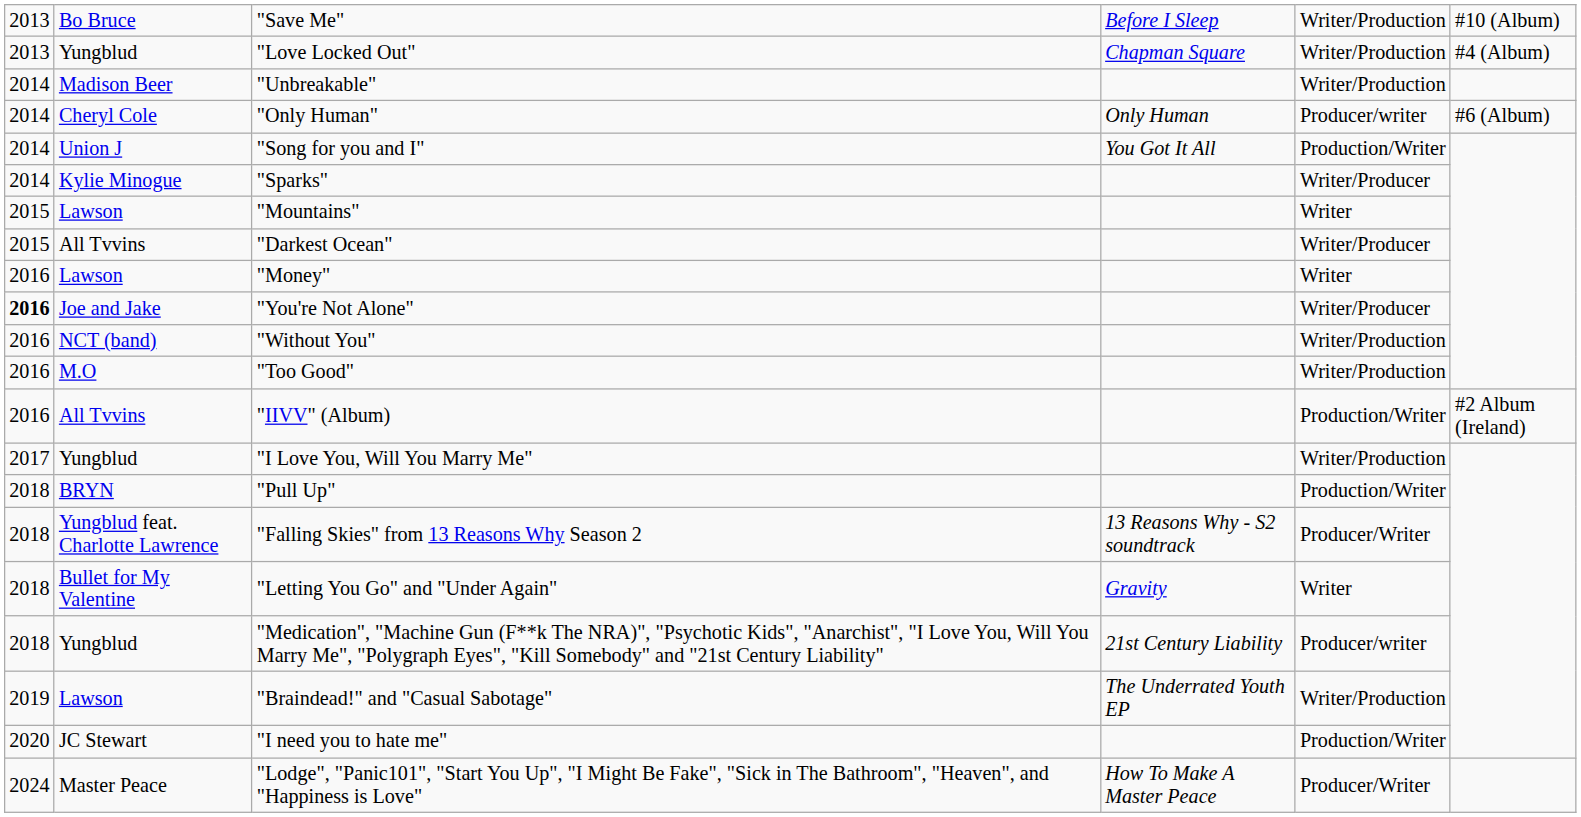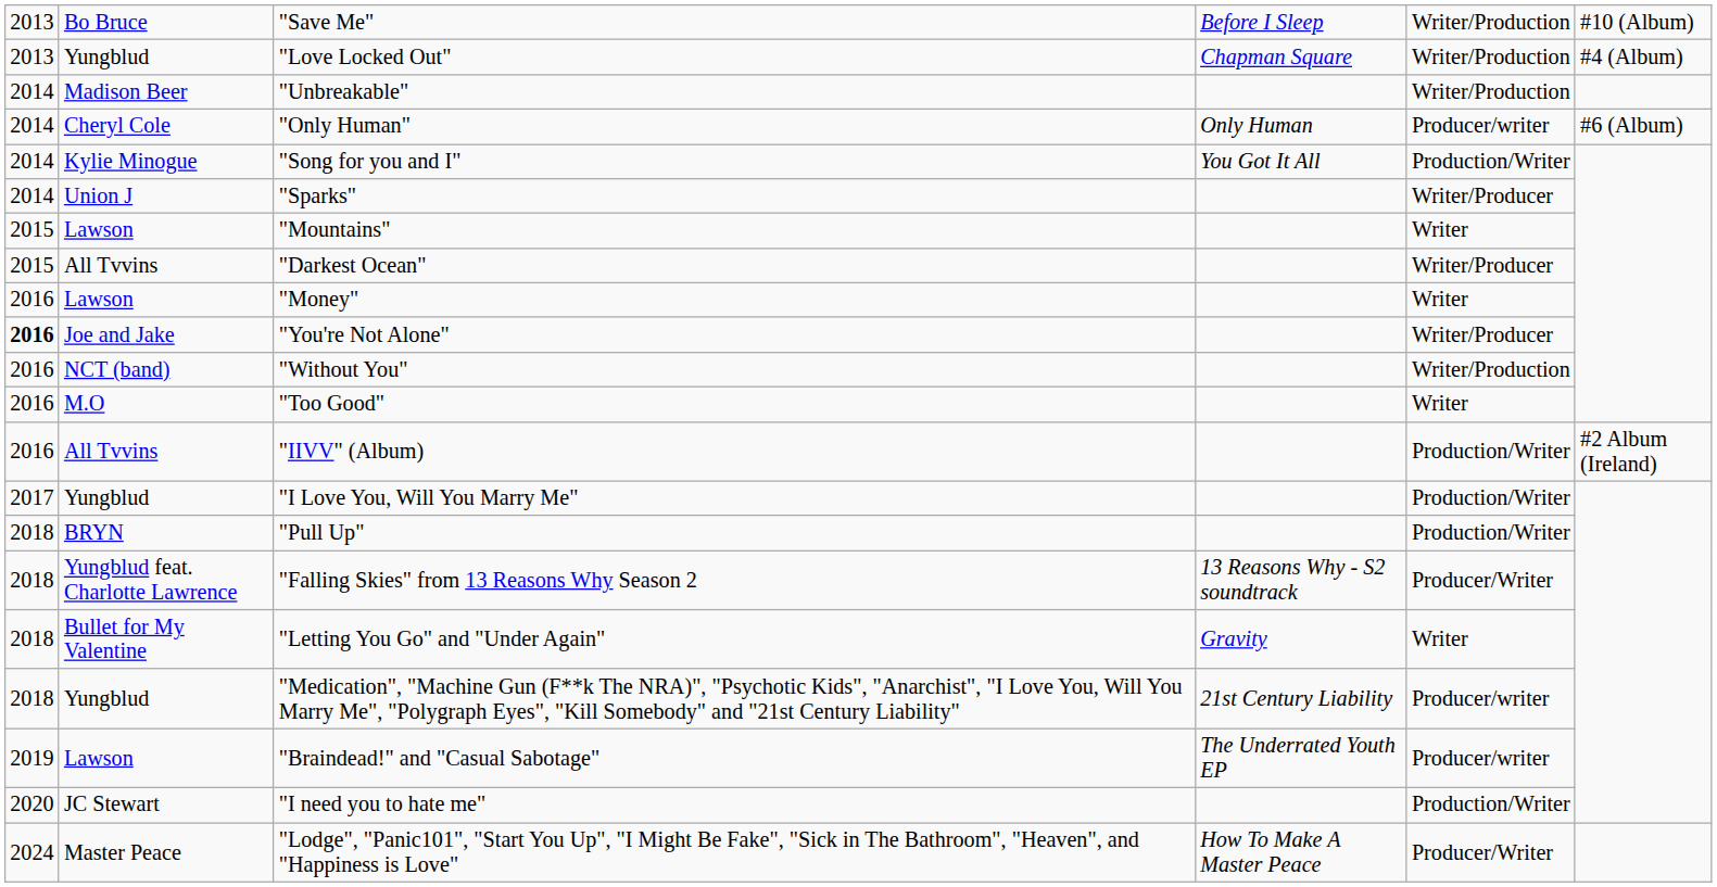"Song for you and I" | column 2: Union J -> Kylie Minogue
"Sparks" | column 2: Kylie Minogue -> Union J
"Too Good" | column 5: Writer/Production -> Writer
"I Love You, Will You Marry Me" | column 5: Writer/Production -> Production/Writer
"Braindead!" and "Casual Sabotage" | column 5: Writer/Production -> Producer/writer
